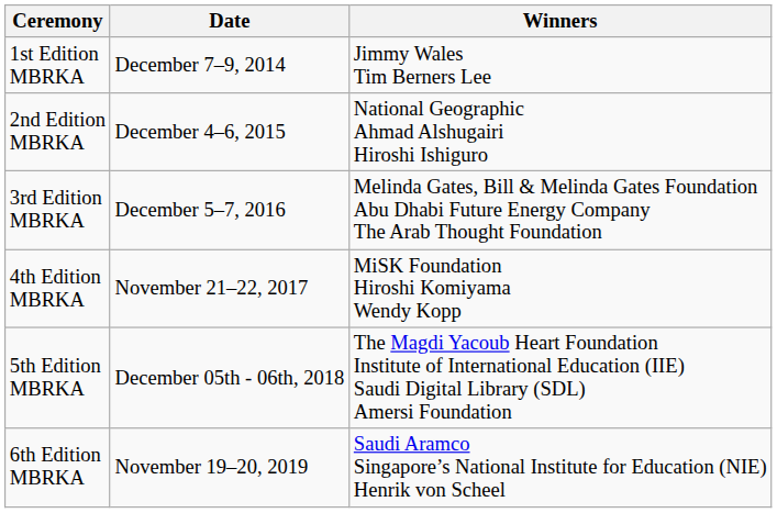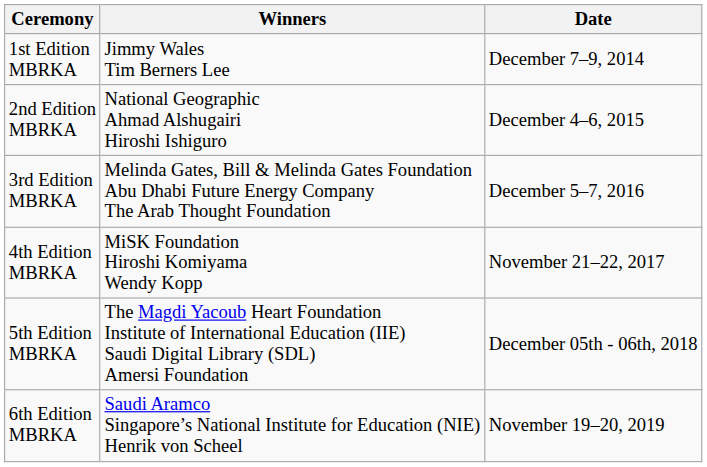columns swapped: Date <-> Winners
